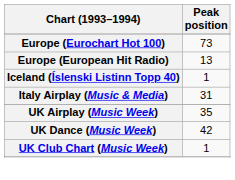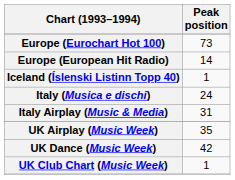Europe (European Hit Radio) | Peak position: 13 -> 14
+ row: Italy (Musica e dischi) | 24
